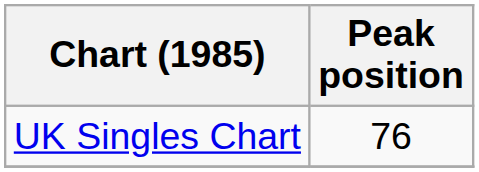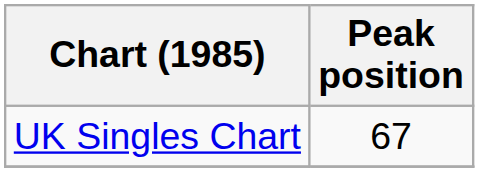UK Singles Chart | Peak position: 76 -> 67
